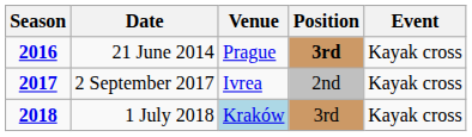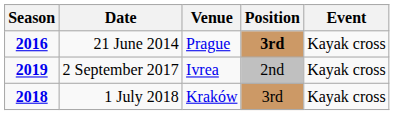2 September 2017 | Season: 2017 -> 2019
1 July 2018 | Venue: lightblue background -> no background
